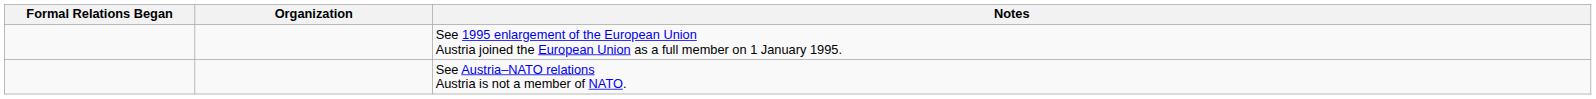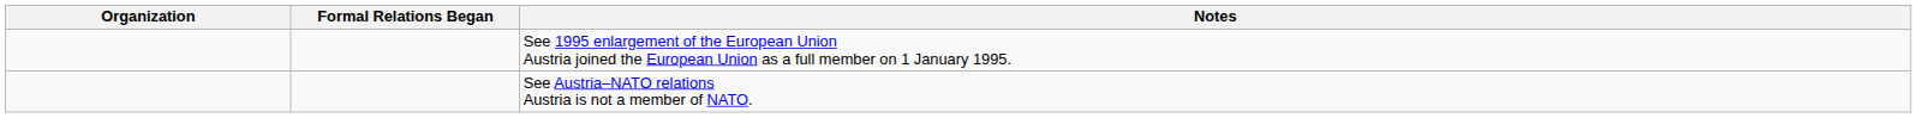columns swapped: Organization <-> Formal Relations Began
